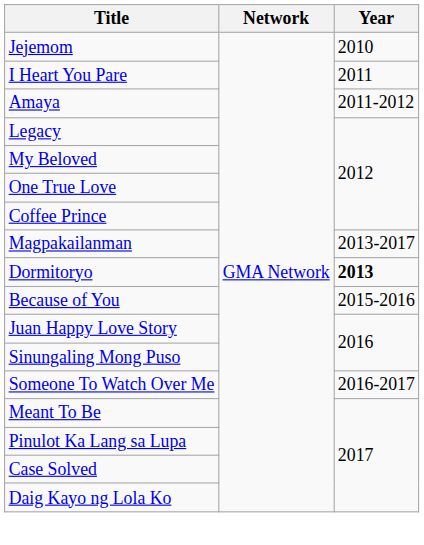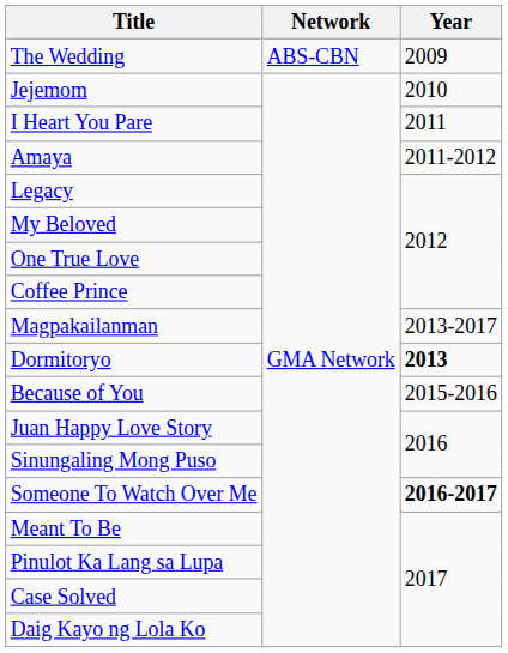+ row: The Wedding | ABS-CBN | 2009
Someone To Watch Over Me | Year: normal -> bold
